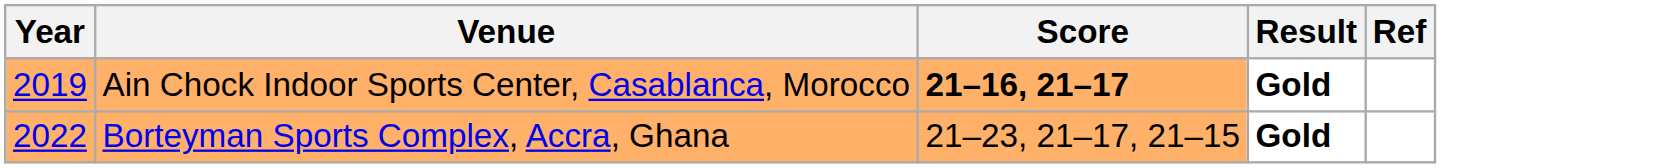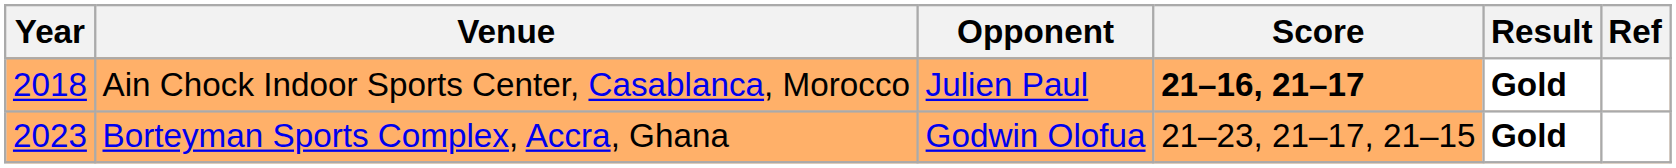+ column: Opponent | Julien Paul | Godwin Olofua
Ain Chock Indoor Sports Center, Casablanca, Morocco | Year: 2019 -> 2018
Borteyman Sports Complex, Accra, Ghana | Year: 2022 -> 2023
